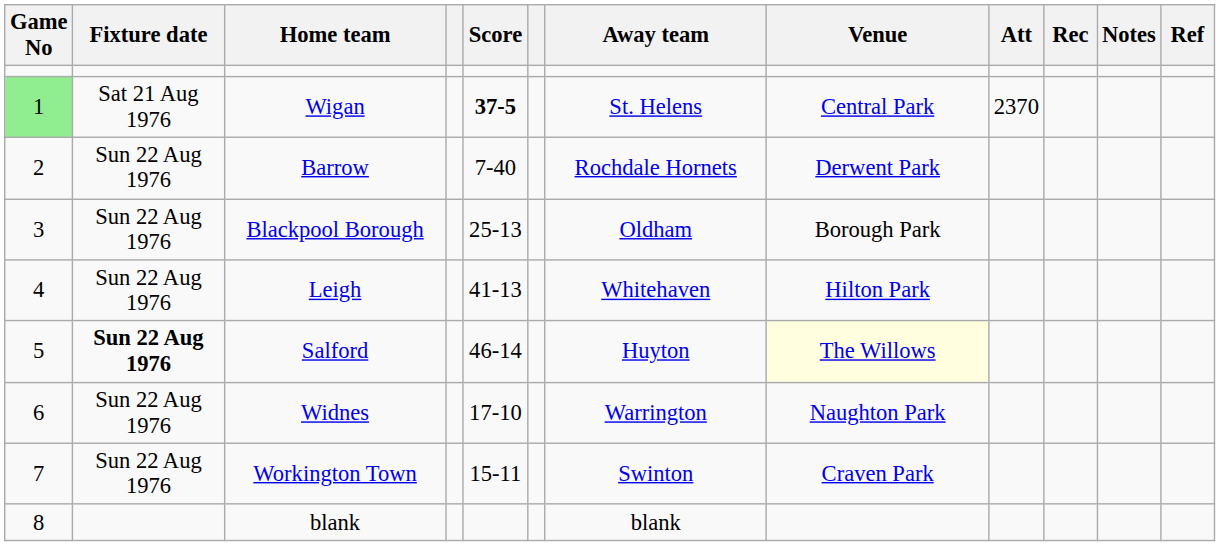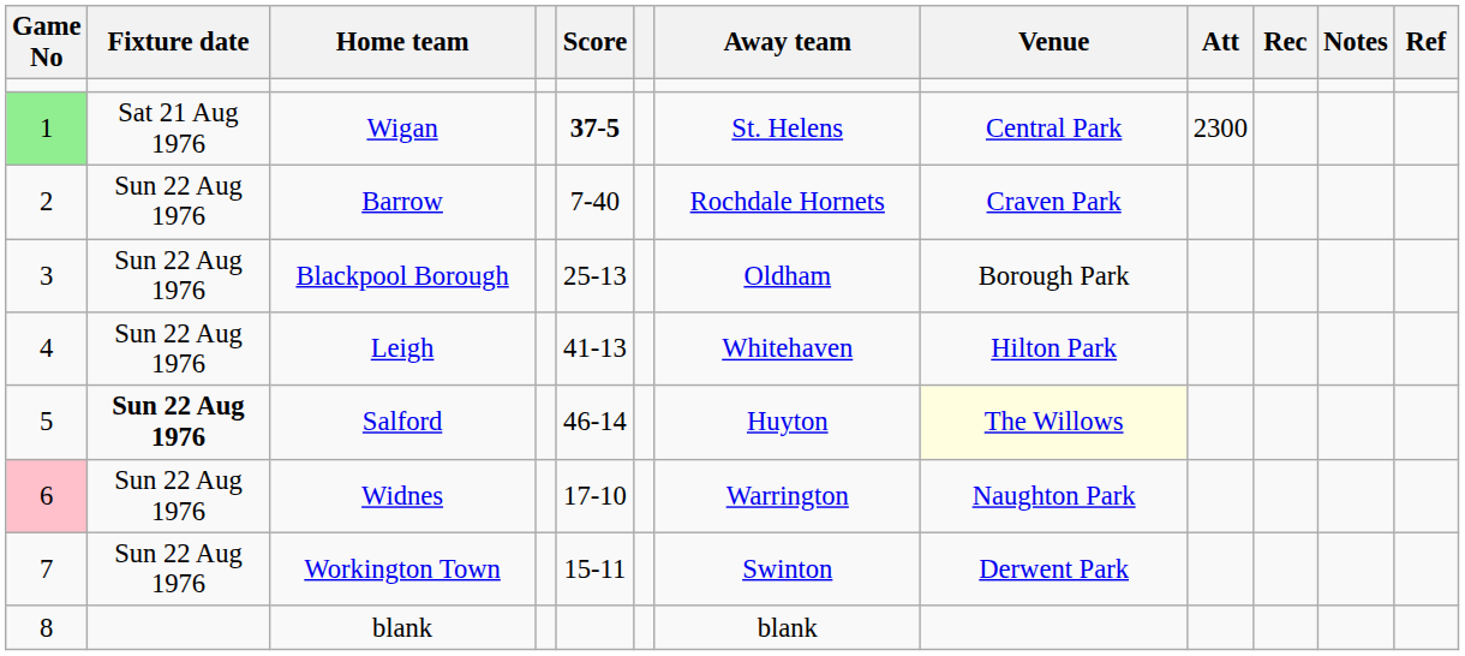Wigan | Att: 2370 -> 2300
Barrow | Venue: Derwent Park -> Craven Park
Widnes | Game No: no background -> pink background
Workington Town | Venue: Craven Park -> Derwent Park
